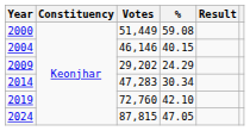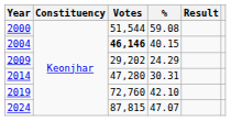2000 | Votes: 51,449 -> 51,544
2004 | Votes: normal -> bold
2014 | Votes: 47,283 -> 47,280
2014 | %: 30.34 -> 30.31
2024 | %: 47.05 -> 47.07
